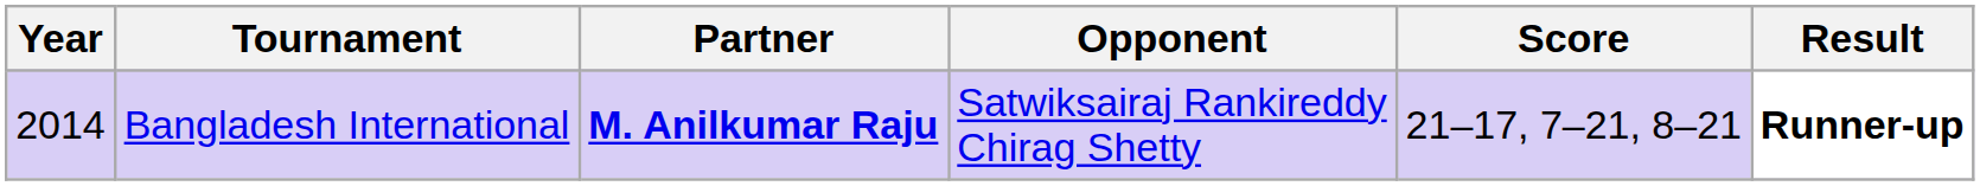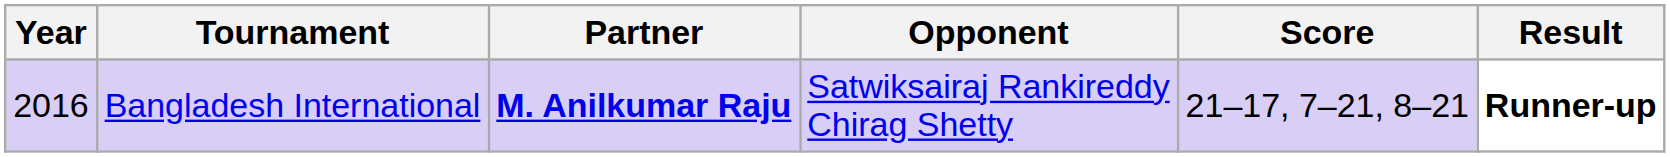Bangladesh International | Year: 2014 -> 2016
